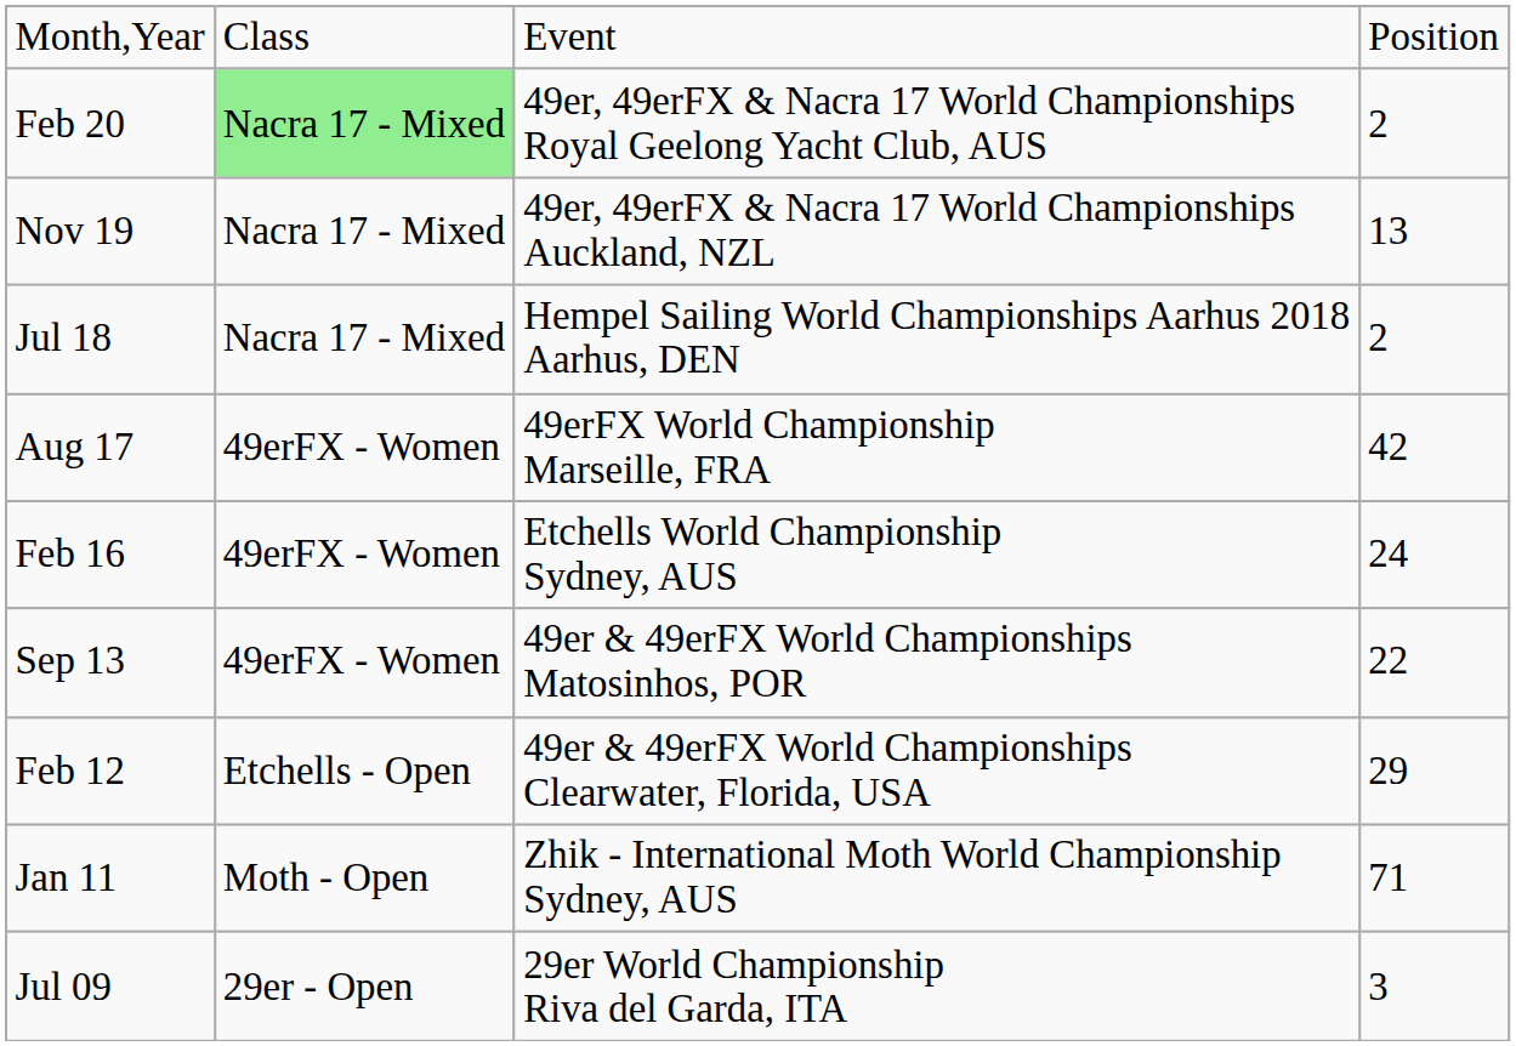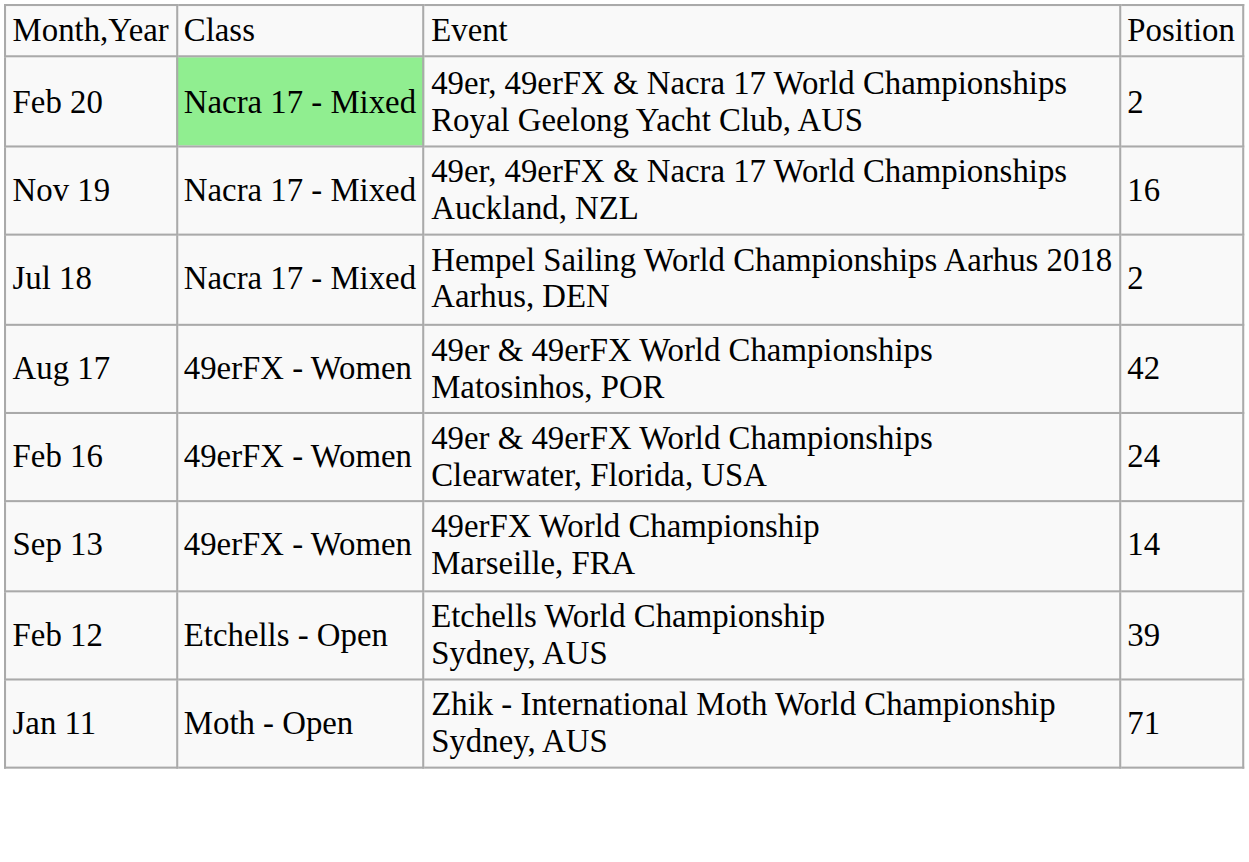Nov 19 | column 4: 13 -> 16
Aug 17 | column 3: 49erFX World Championship Marseille, FRA -> 49er & 49erFX World Championships Matosinhos, POR
Feb 16 | column 3: Etchells World Championship Sydney, AUS -> 49er & 49erFX World Championships Clearwater, Florida, USA
Sep 13 | column 3: 49er & 49erFX World Championships Matosinhos, POR -> 49erFX World Championship Marseille, FRA
Sep 13 | column 4: 22 -> 14
Feb 12 | column 3: 49er & 49erFX World Championships Clearwater, Florida, USA -> Etchells World Championship Sydney, AUS
Feb 12 | column 4: 29 -> 39
- row: Jul 09 | 29er - Open | 29er World Championship Riva del Garda, ITA | 3
